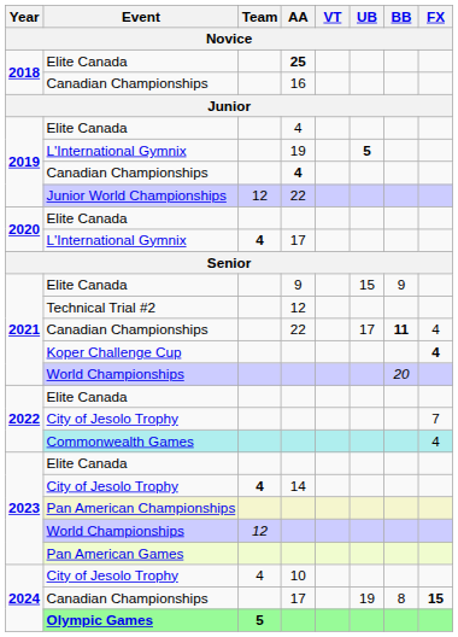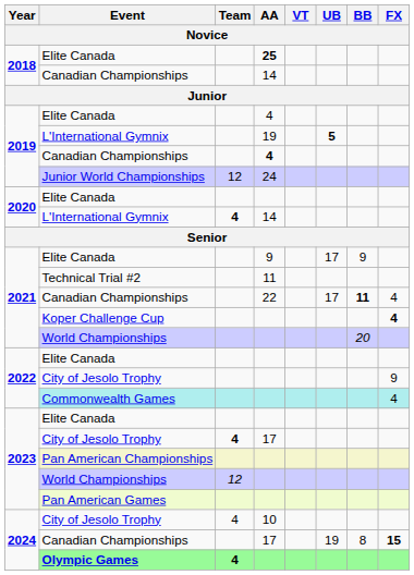2018 / Canadian Championships | AA: 16 -> 14
Junior World Championships | AA: 22 -> 24
2020 / L'International Gymnix | AA: 17 -> 14
2021 / Elite Canada | UB: 15 -> 17
Technical Trial #2 | AA: 12 -> 11
2022 / City of Jesolo Trophy | FX: 7 -> 9
2023 / City of Jesolo Trophy | AA: 14 -> 17
Olympic Games | Team: 5 -> 4
